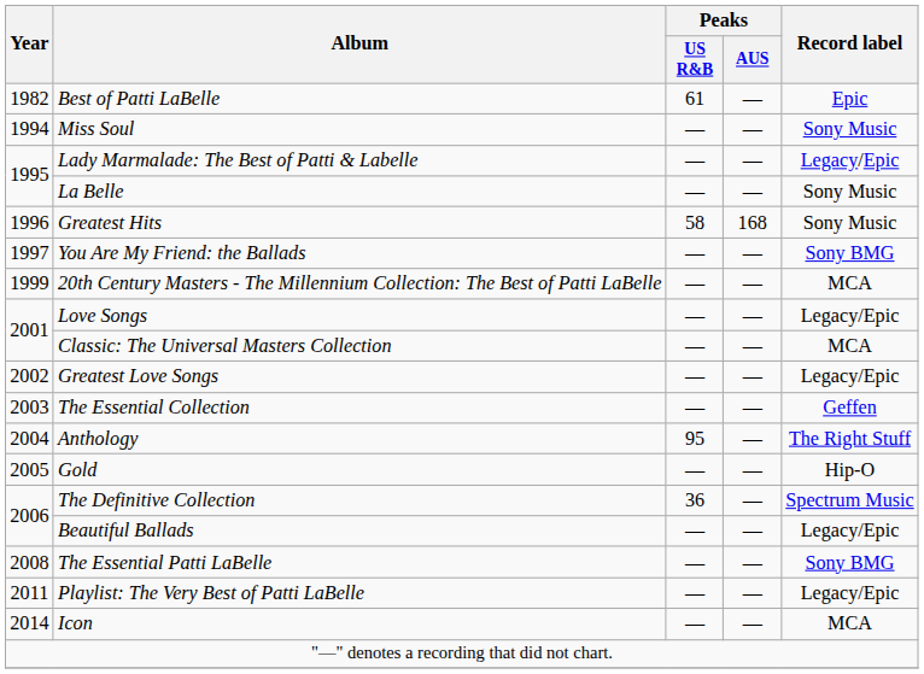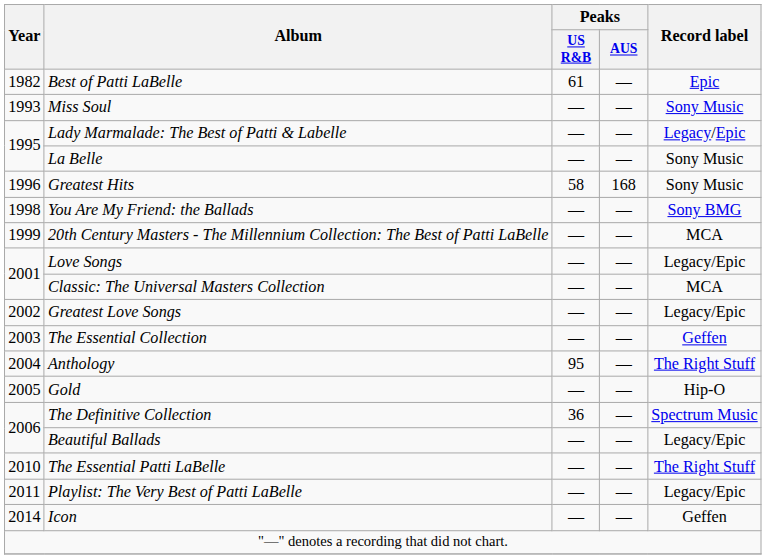Miss Soul | Year: 1994 -> 1993
You Are My Friend: the Ballads | Year: 1997 -> 1998
The Essential Patti LaBelle | Year: 2008 -> 2010
The Essential Patti LaBelle | Record label: Sony BMG -> The Right Stuff
Icon | Record label: MCA -> Geffen
